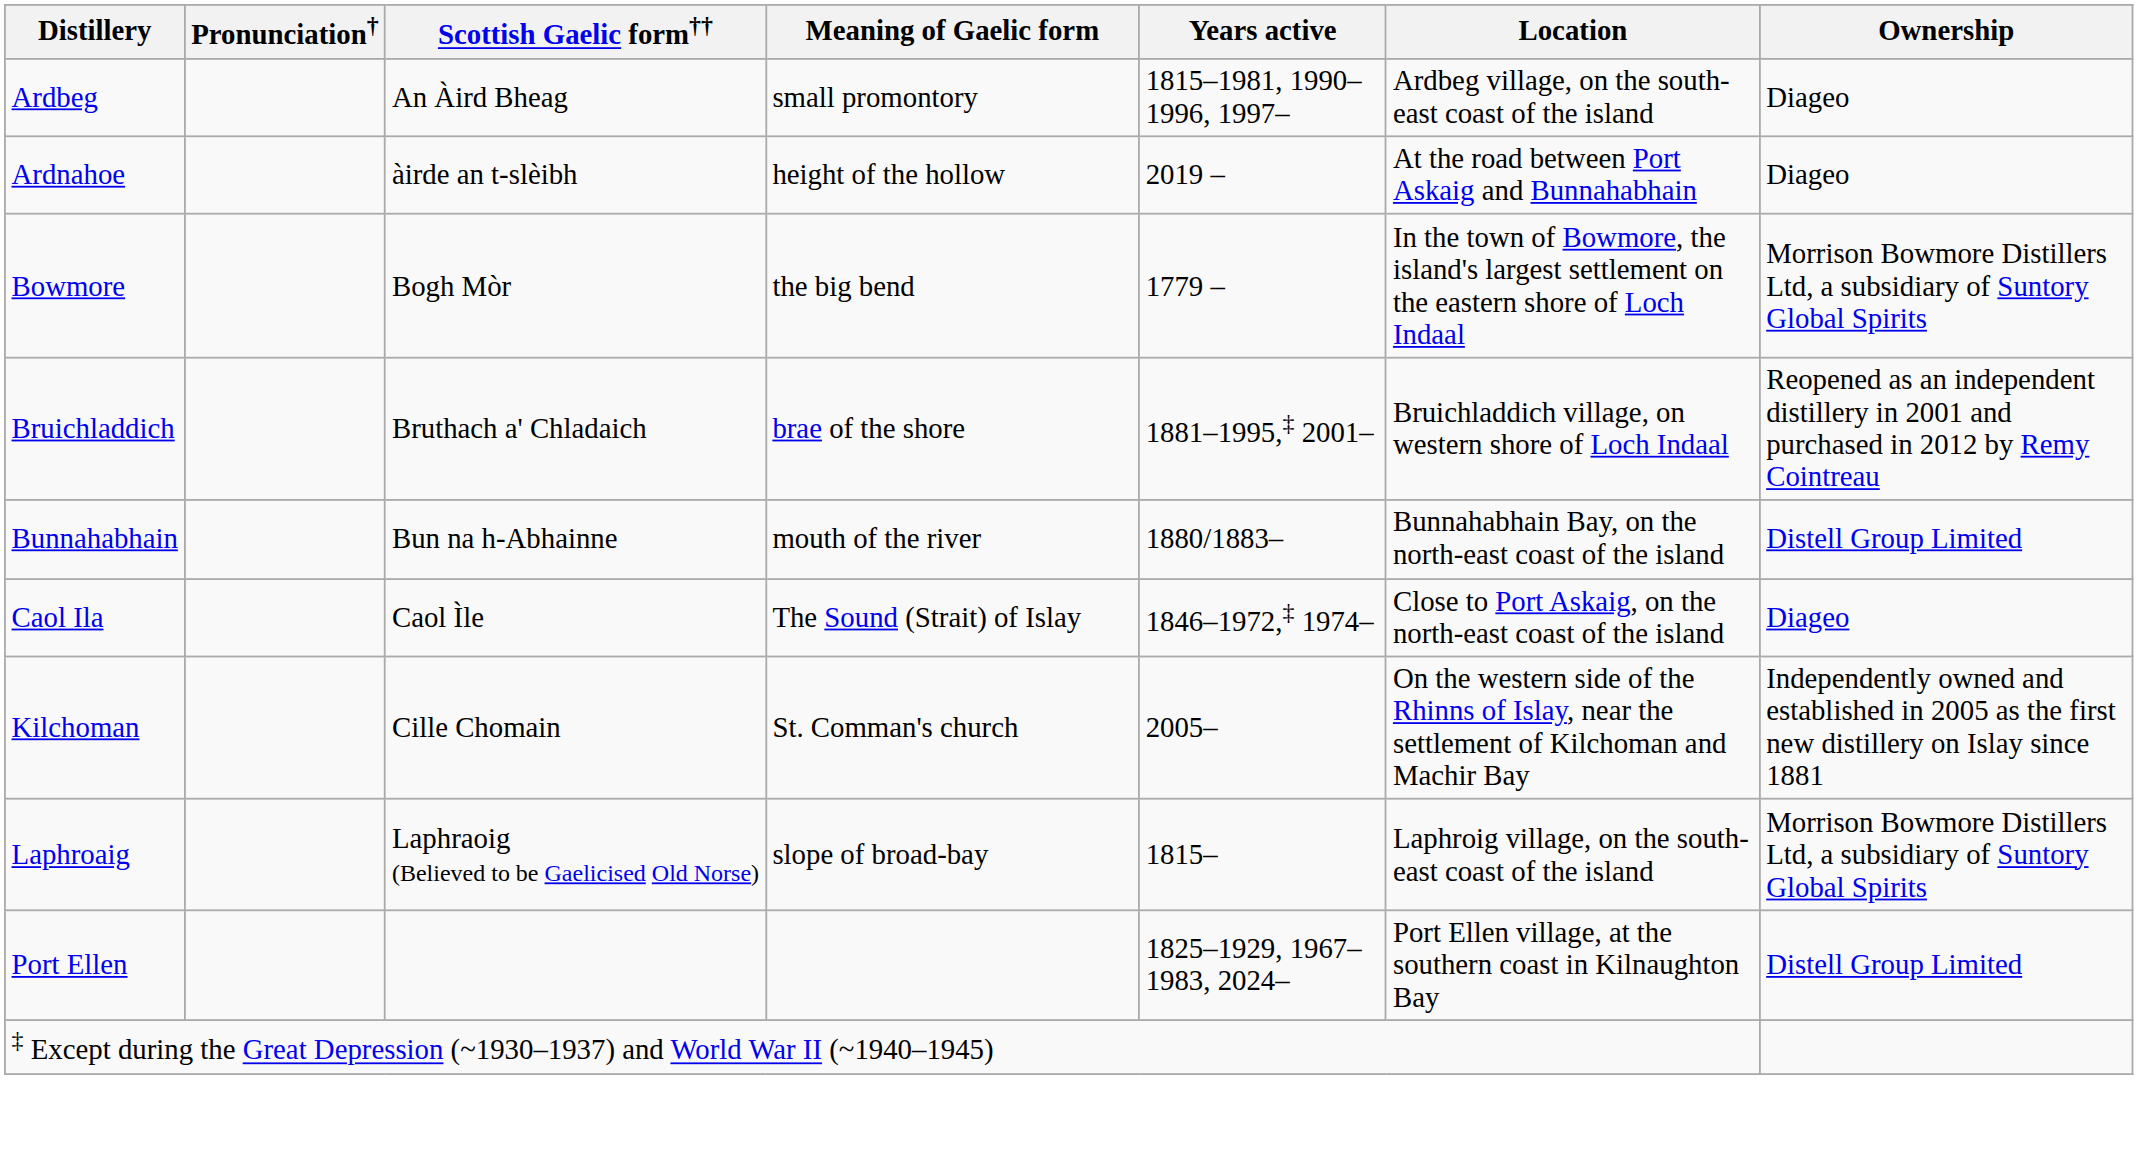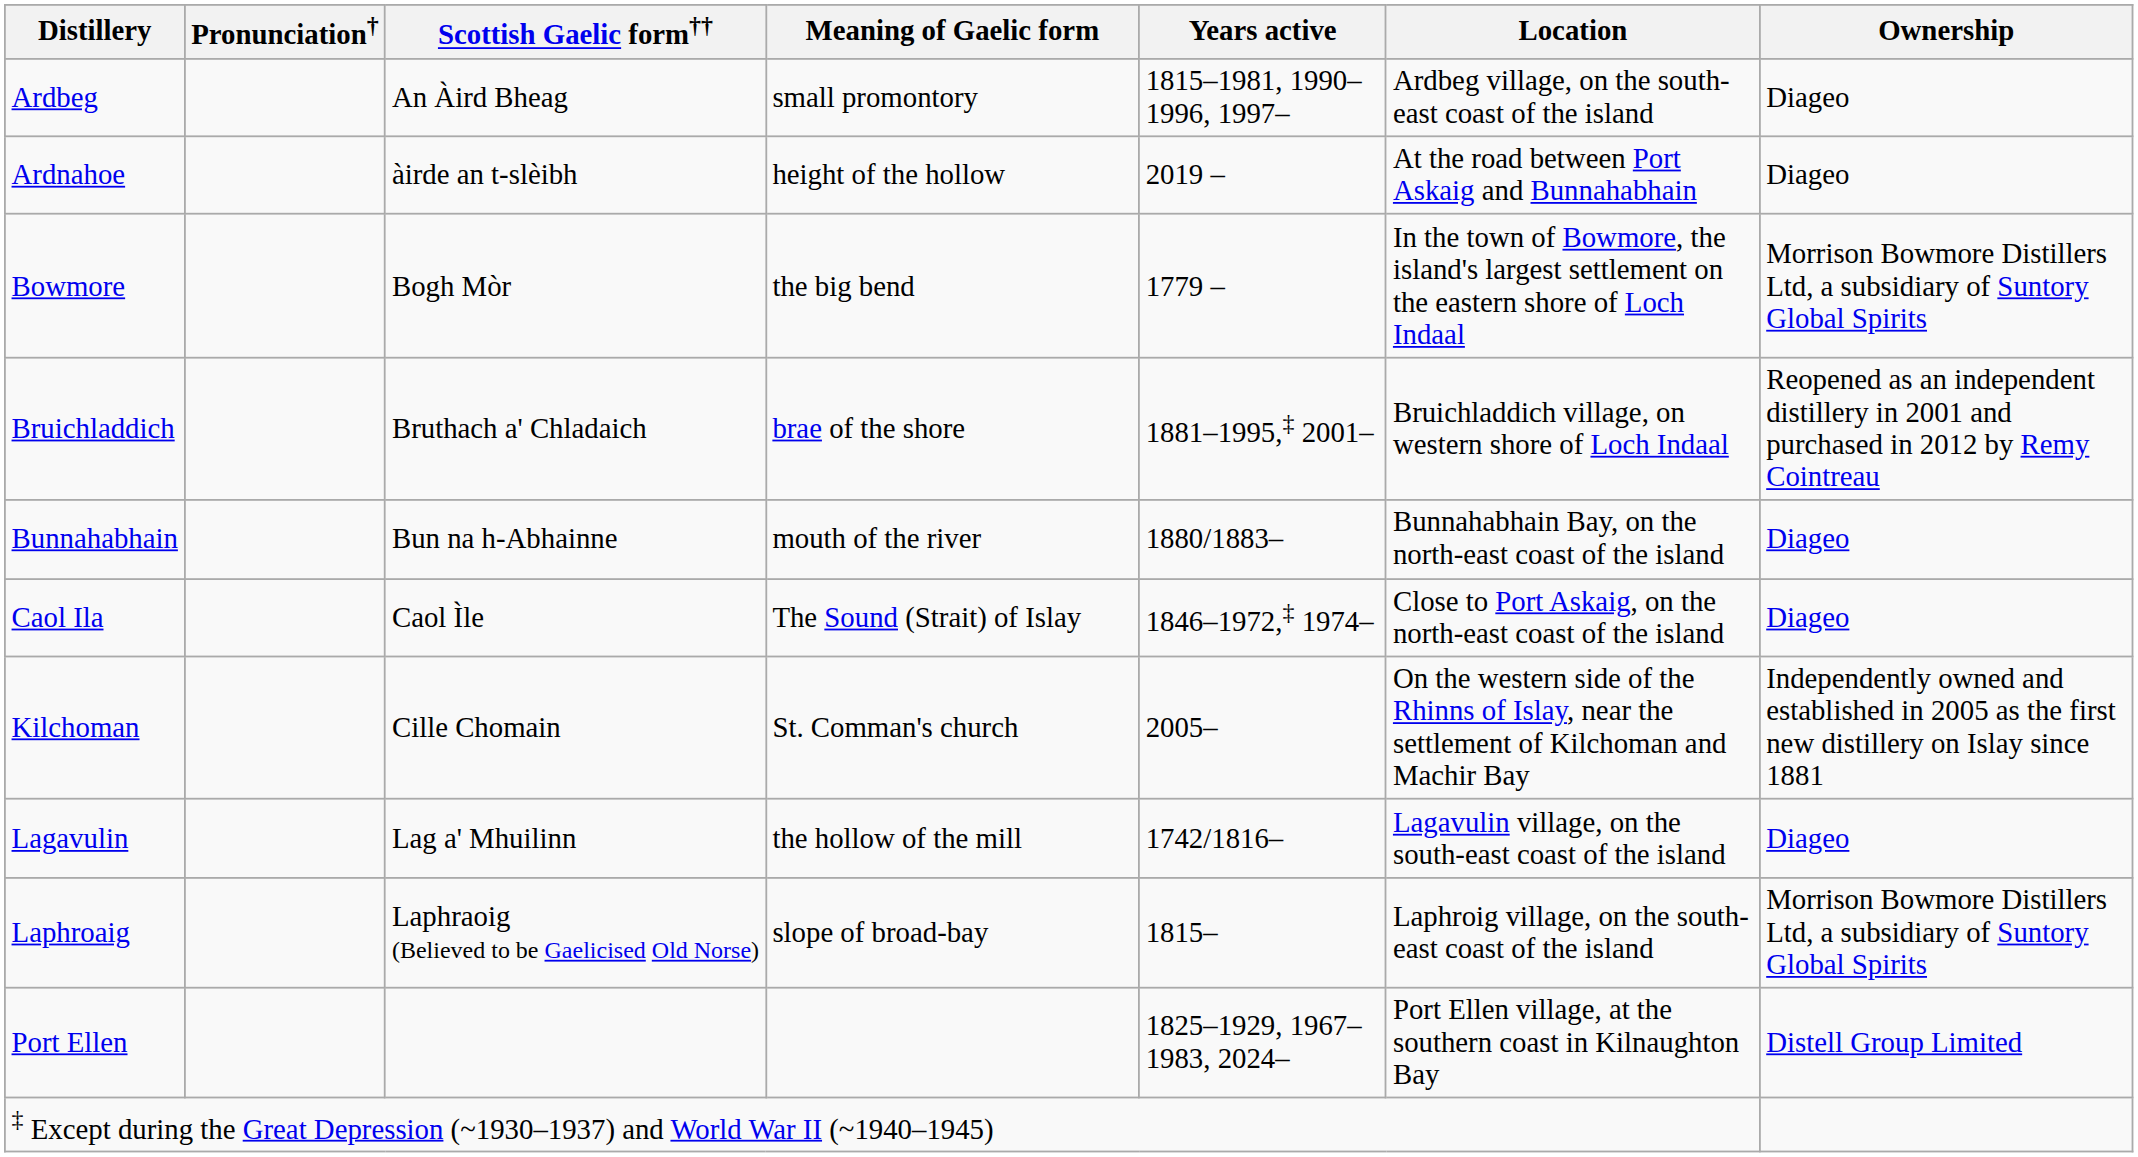Bunnahabhain | Ownership: Distell Group Limited -> Diageo
+ row: Lagavulin | Lag a' Mhuilinn | the hollow of the mill | 1742/1816– | Lagavulin village, on the south-east coast of the island | Diageo
